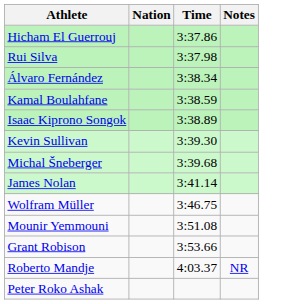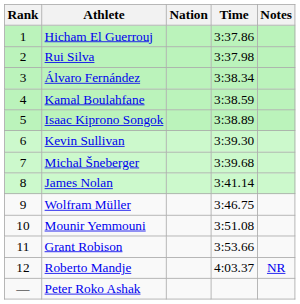+ column: Rank | 1 | 2 | 3 | 4 | 5 | 6 | 7 | 8 | 9 | 10 | 11 | 12 | —
